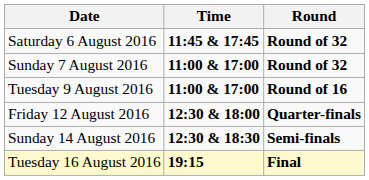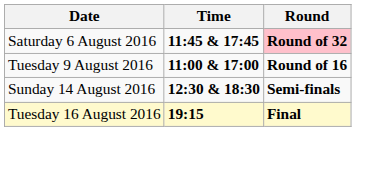Saturday 6 August 2016 | Round: no background -> pink background
- row: Sunday 7 August 2016 | 11:00 & 17:00 | Round of 32
- row: Friday 12 August 2016 | 12:30 & 18:00 | Quarter-finals
